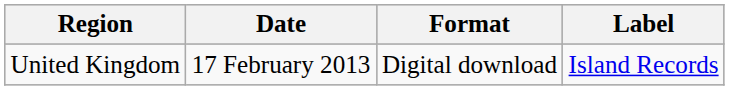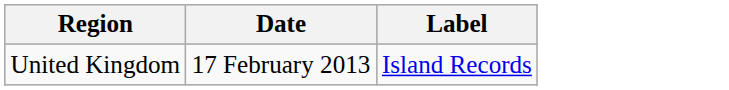- column: Format | Digital download
